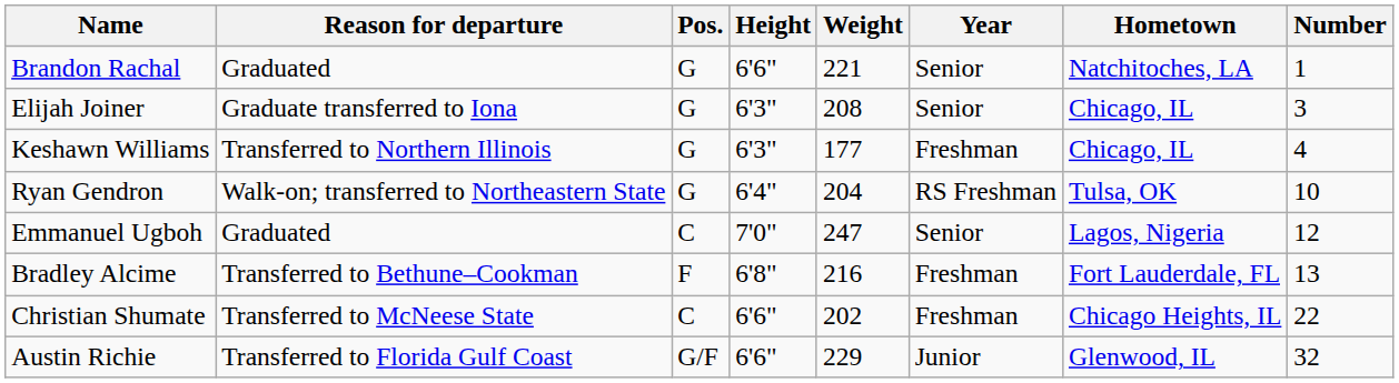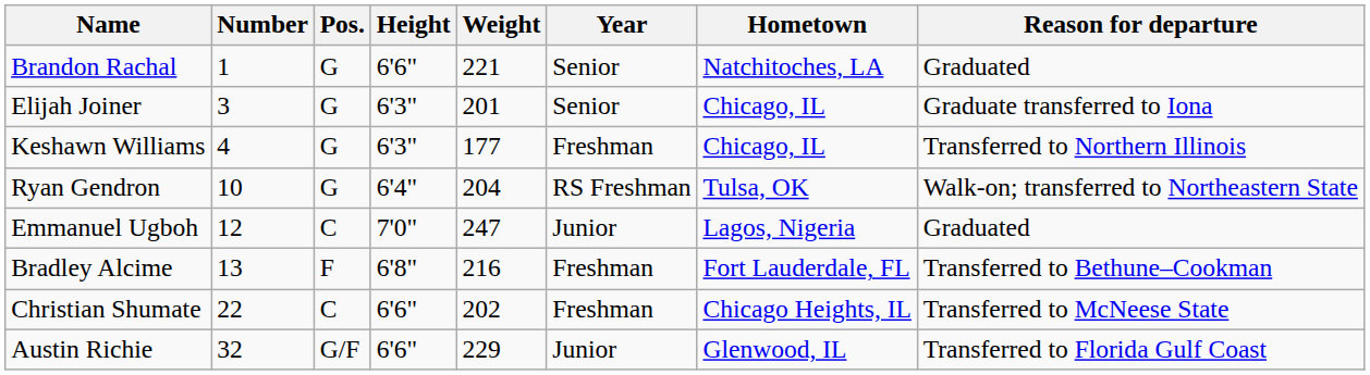columns swapped: Number <-> Reason for departure
Elijah Joiner | Weight: 208 -> 201
Emmanuel Ugboh | Year: Senior -> Junior
